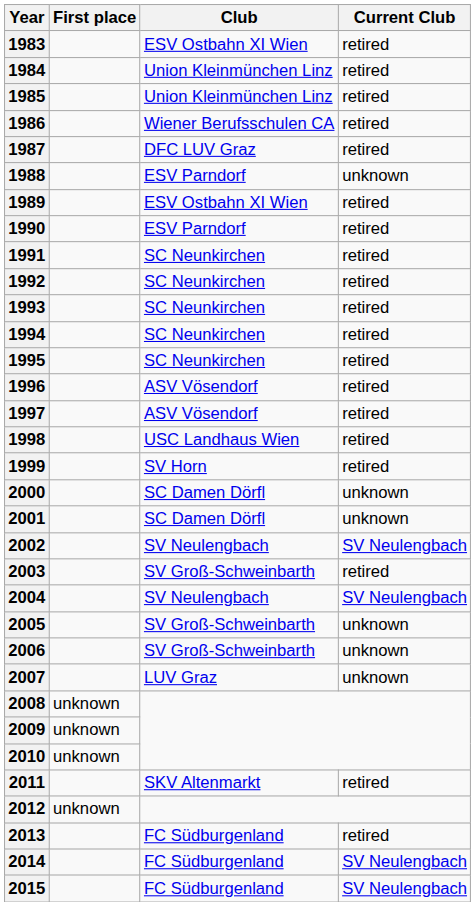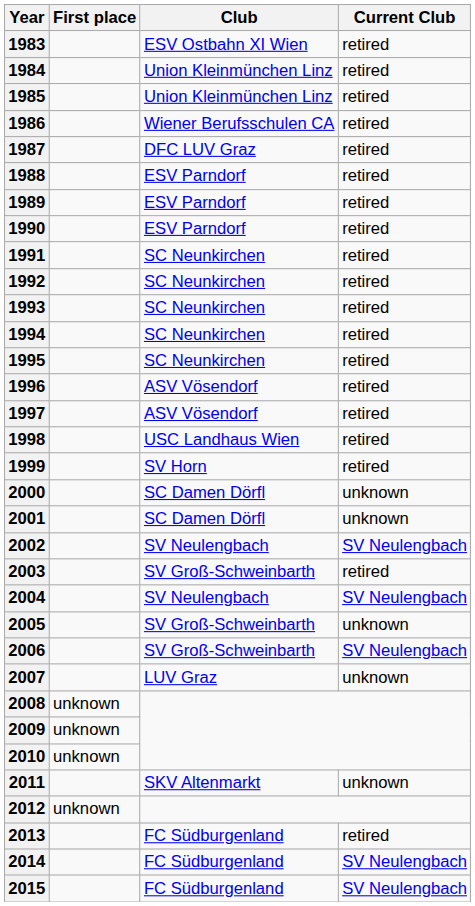1988 | Current Club: unknown -> retired
1989 | Club: ESV Ostbahn XI Wien -> ESV Parndorf
2006 | Current Club: unknown -> SV Neulengbach
2011 | Current Club: retired -> unknown
